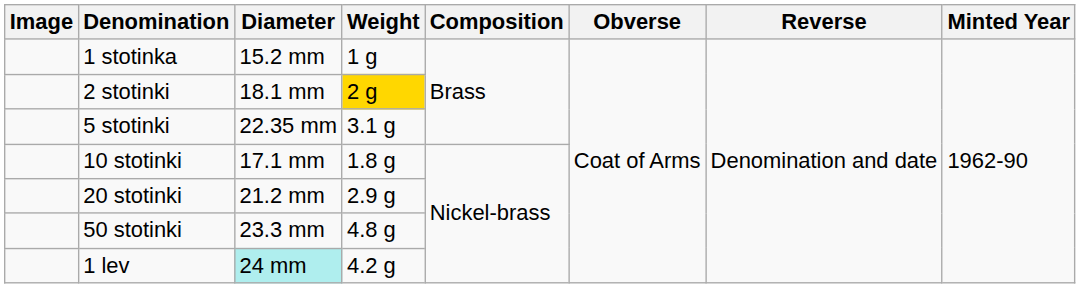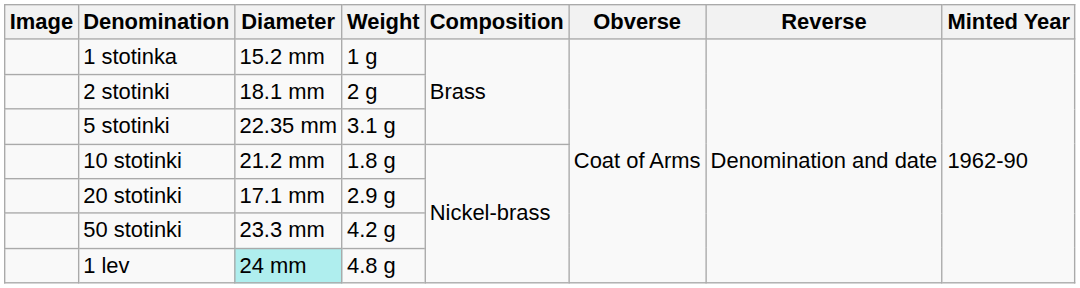2 stotinki | Weight: gold background -> no background
10 stotinki | Diameter: 17.1 mm -> 21.2 mm
20 stotinki | Diameter: 21.2 mm -> 17.1 mm
50 stotinki | Weight: 4.8 g -> 4.2 g
1 lev | Weight: 4.2 g -> 4.8 g
